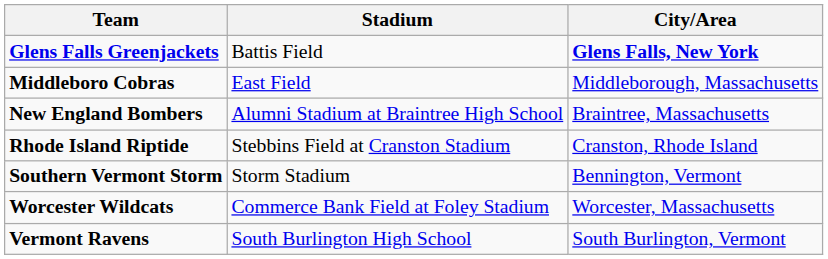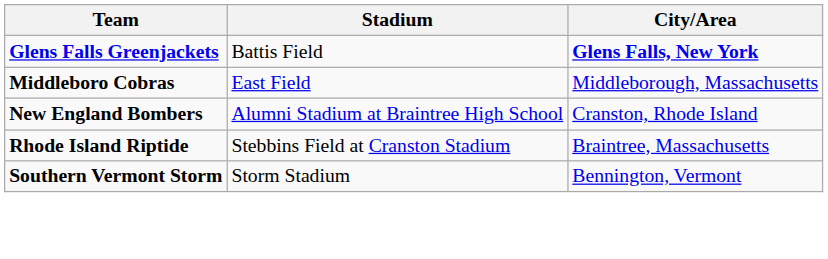New England Bombers | City/Area: Braintree, Massachusetts -> Cranston, Rhode Island
Rhode Island Riptide | City/Area: Cranston, Rhode Island -> Braintree, Massachusetts
- row: Worcester Wildcats | Commerce Bank Field at Foley Stadium | Worcester, Massachusetts
- row: Vermont Ravens | South Burlington High School | South Burlington, Vermont
